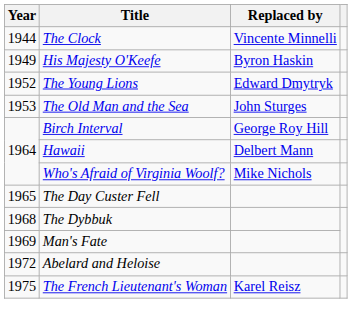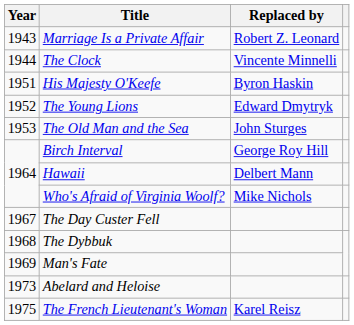+ row: 1943 | Marriage Is a Private Affair | Robert Z. Leonard
His Majesty O'Keefe | Year: 1949 -> 1951
The Day Custer Fell | Year: 1965 -> 1967
Abelard and Heloise | Year: 1972 -> 1973
